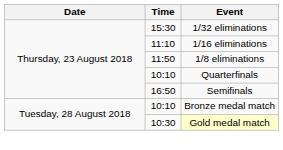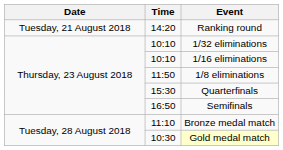+ row: Tuesday, 21 August 2018 | 14:20 | Ranking round
1/32 eliminations | Time: 15:30 -> 10:10
1/16 eliminations | Time: 11:10 -> 10:10
Quarterfinals | Time: 10:10 -> 15:30
Bronze medal match | Time: 10:10 -> 11:10
